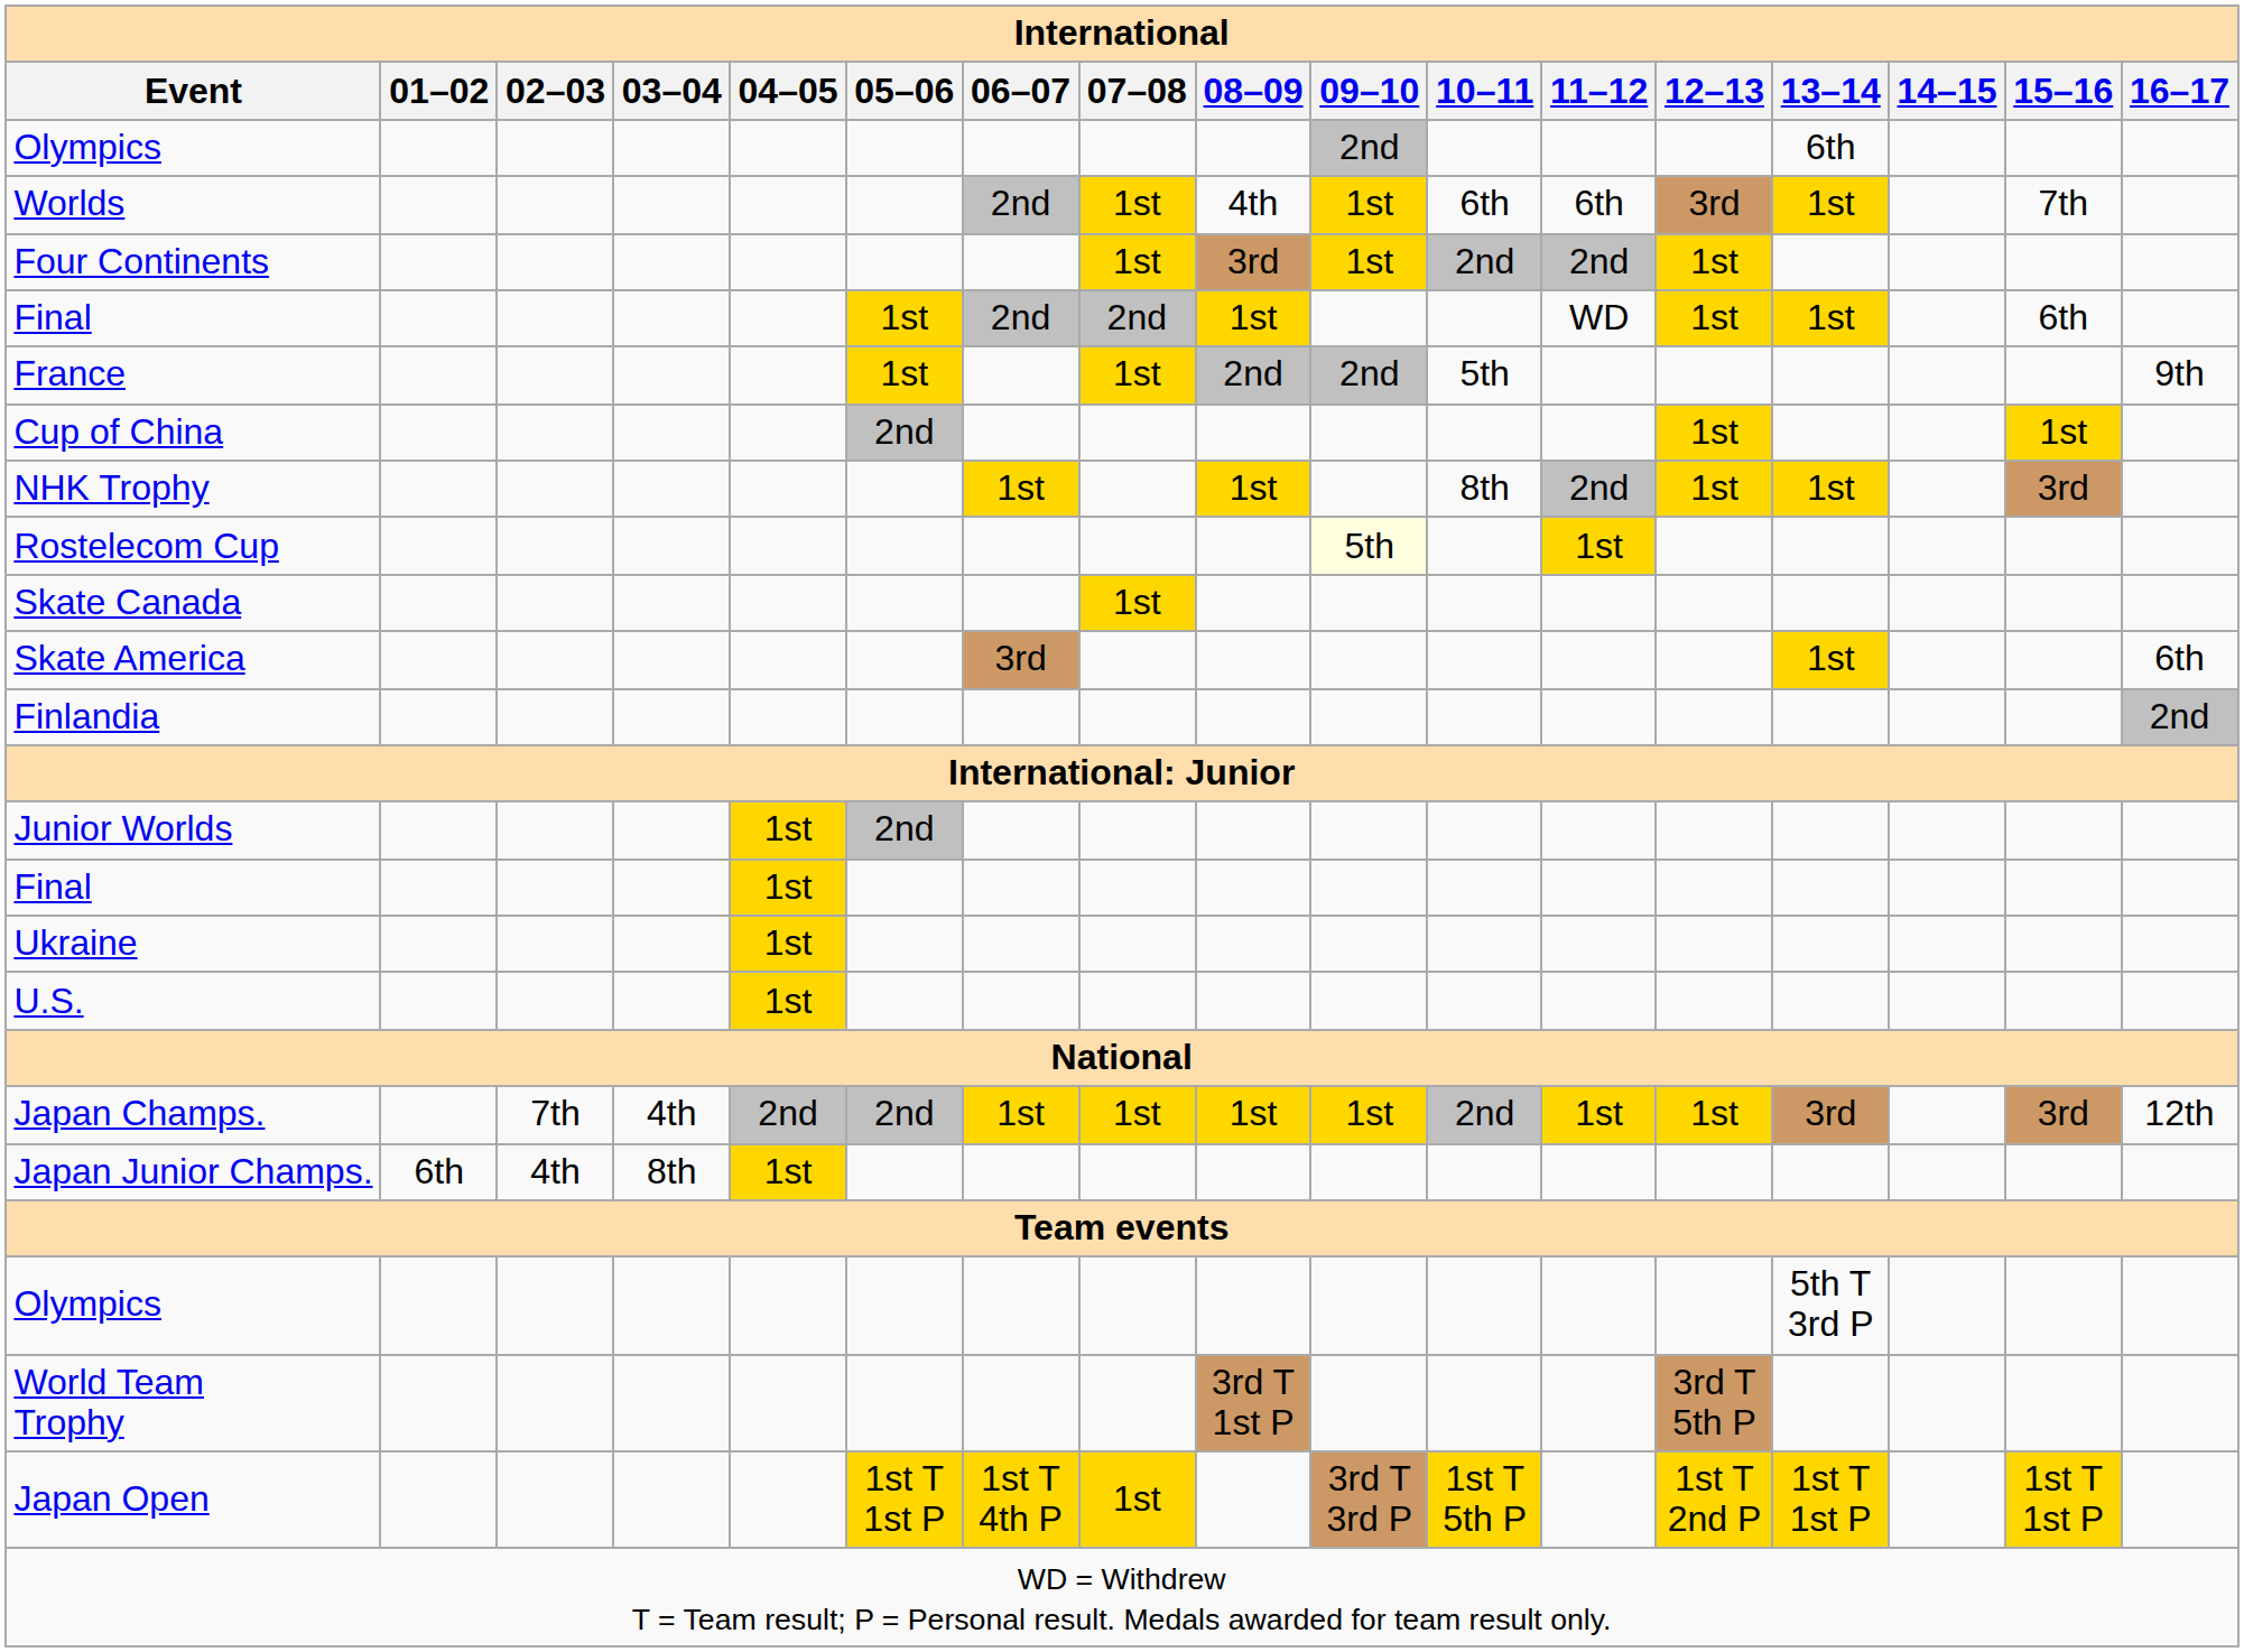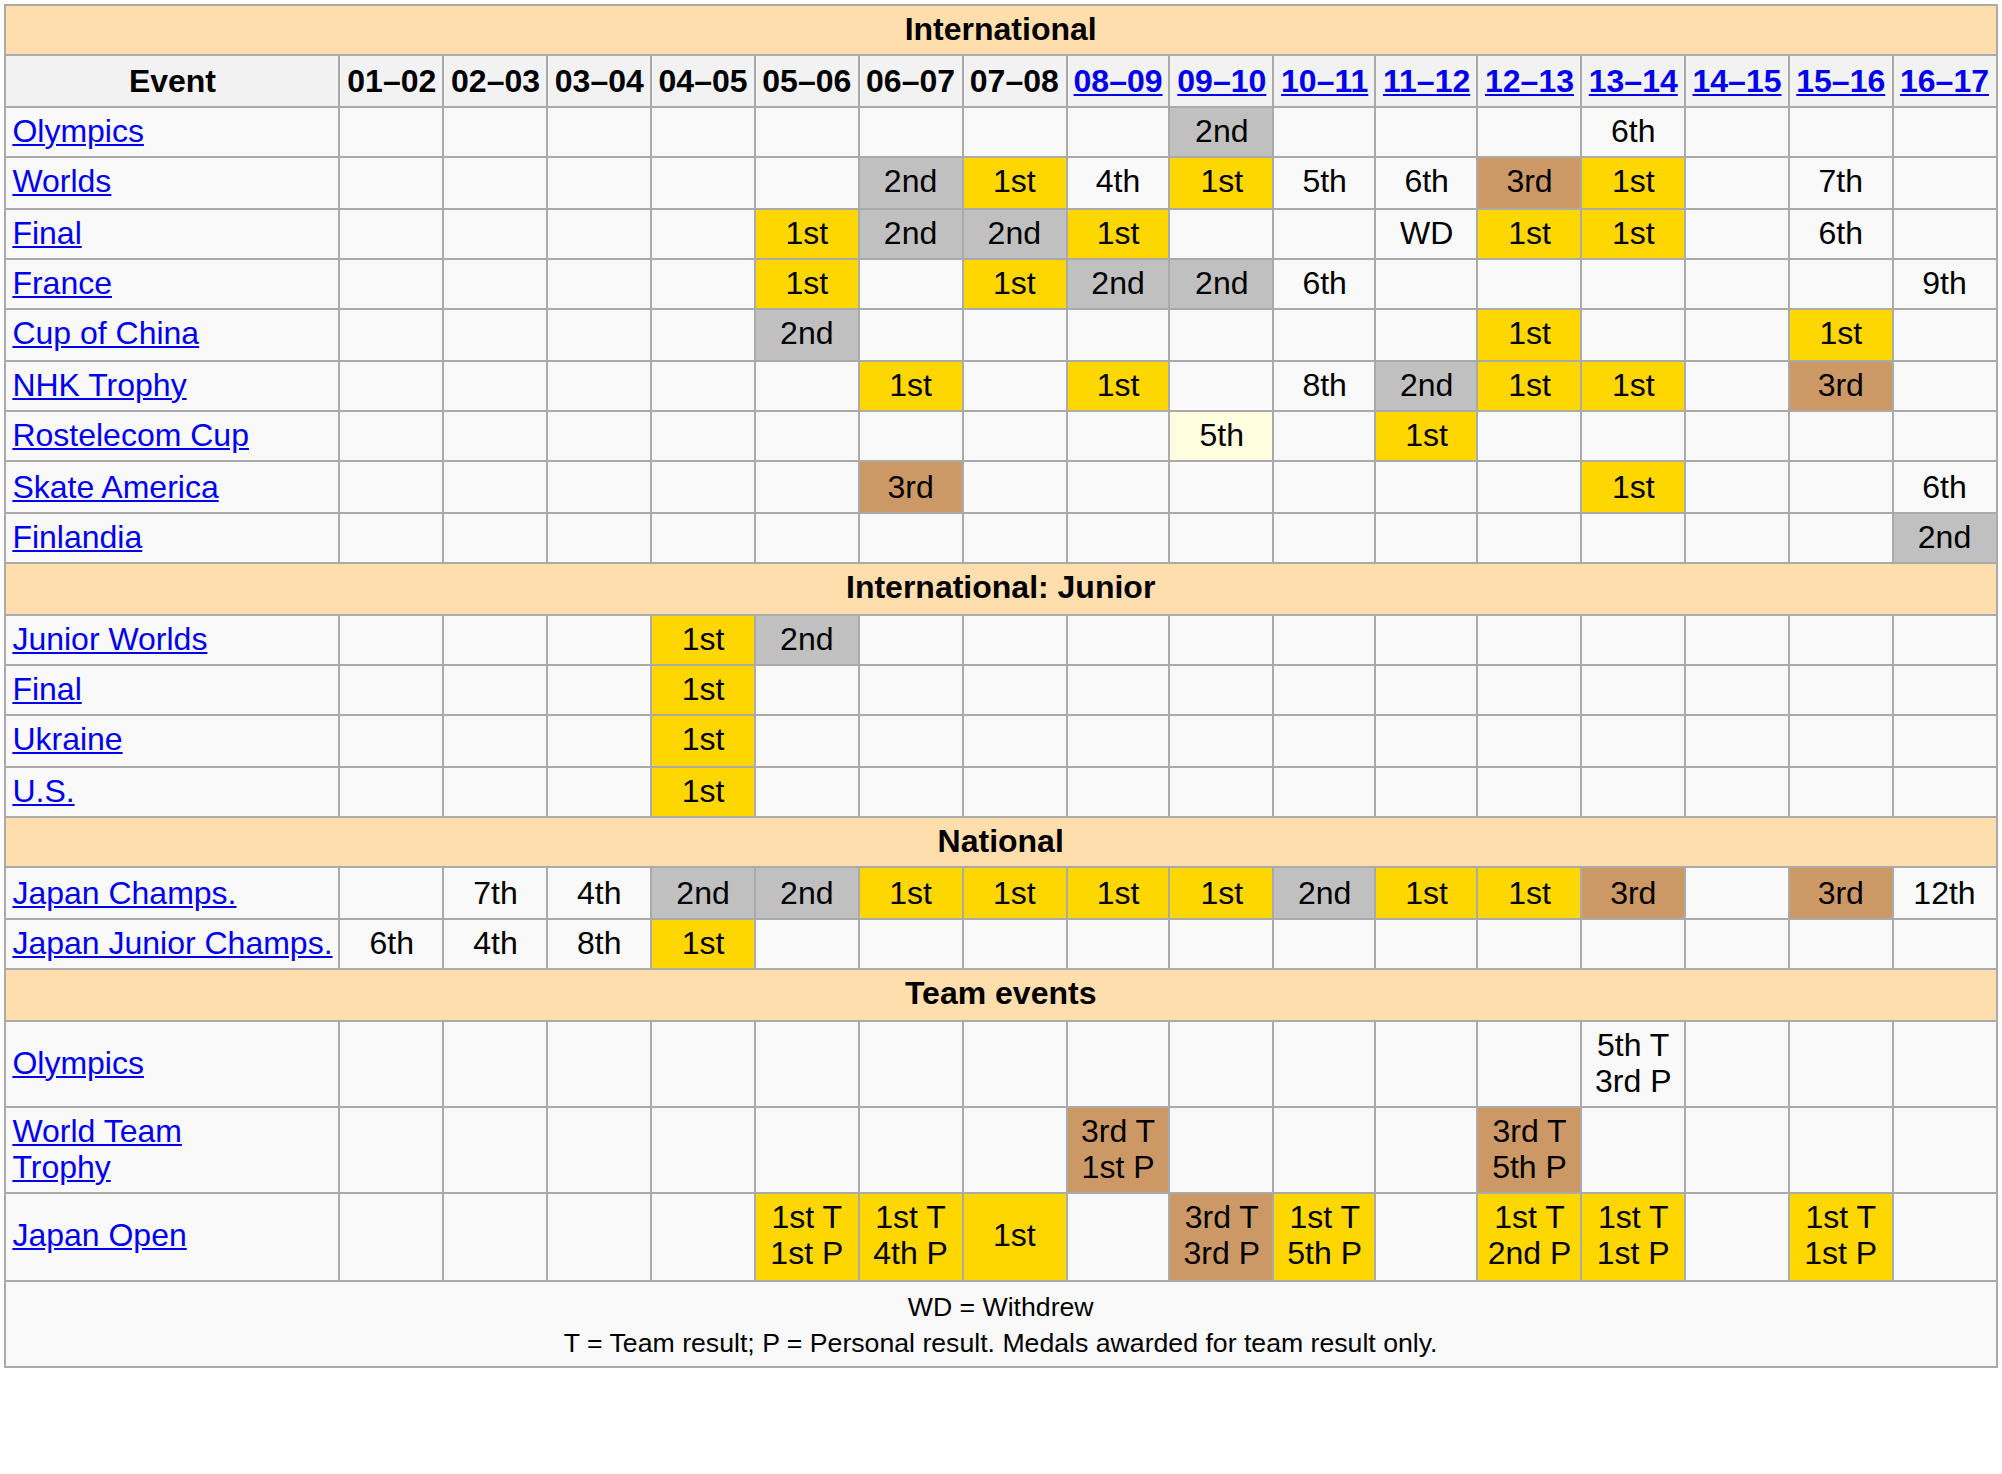Worlds | 10–11: 6th -> 5th
- row: Four Continents | 1st | 3rd | 1st | 2nd | 2nd | 1st
France | 10–11: 5th -> 6th
- row: Skate Canada | 1st
